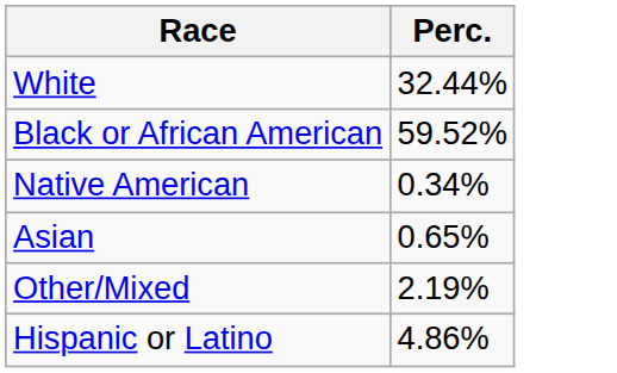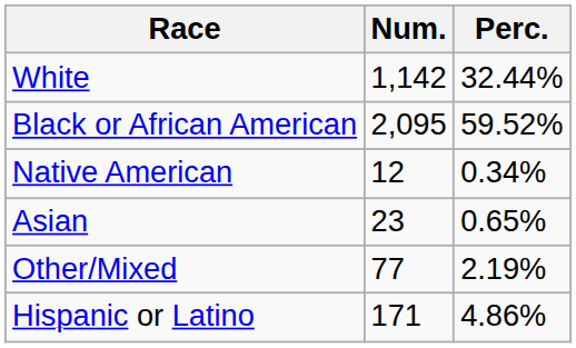+ column: Num. | 1,142 | 2,095 | 12 | 23 | 77 | 171
